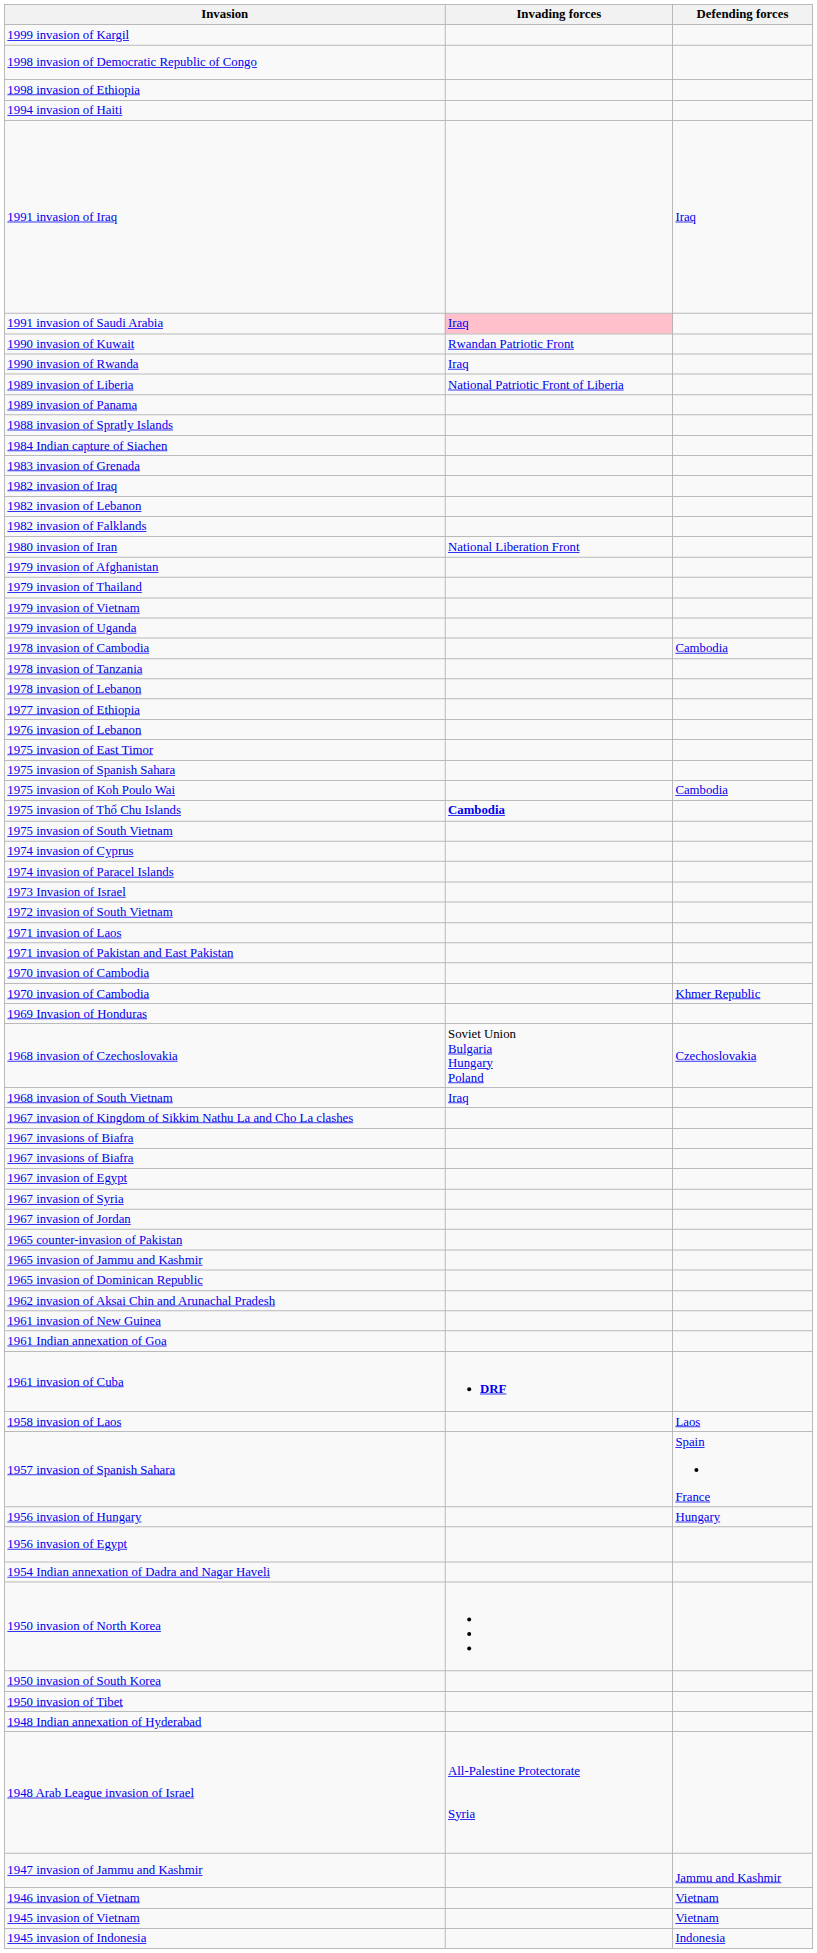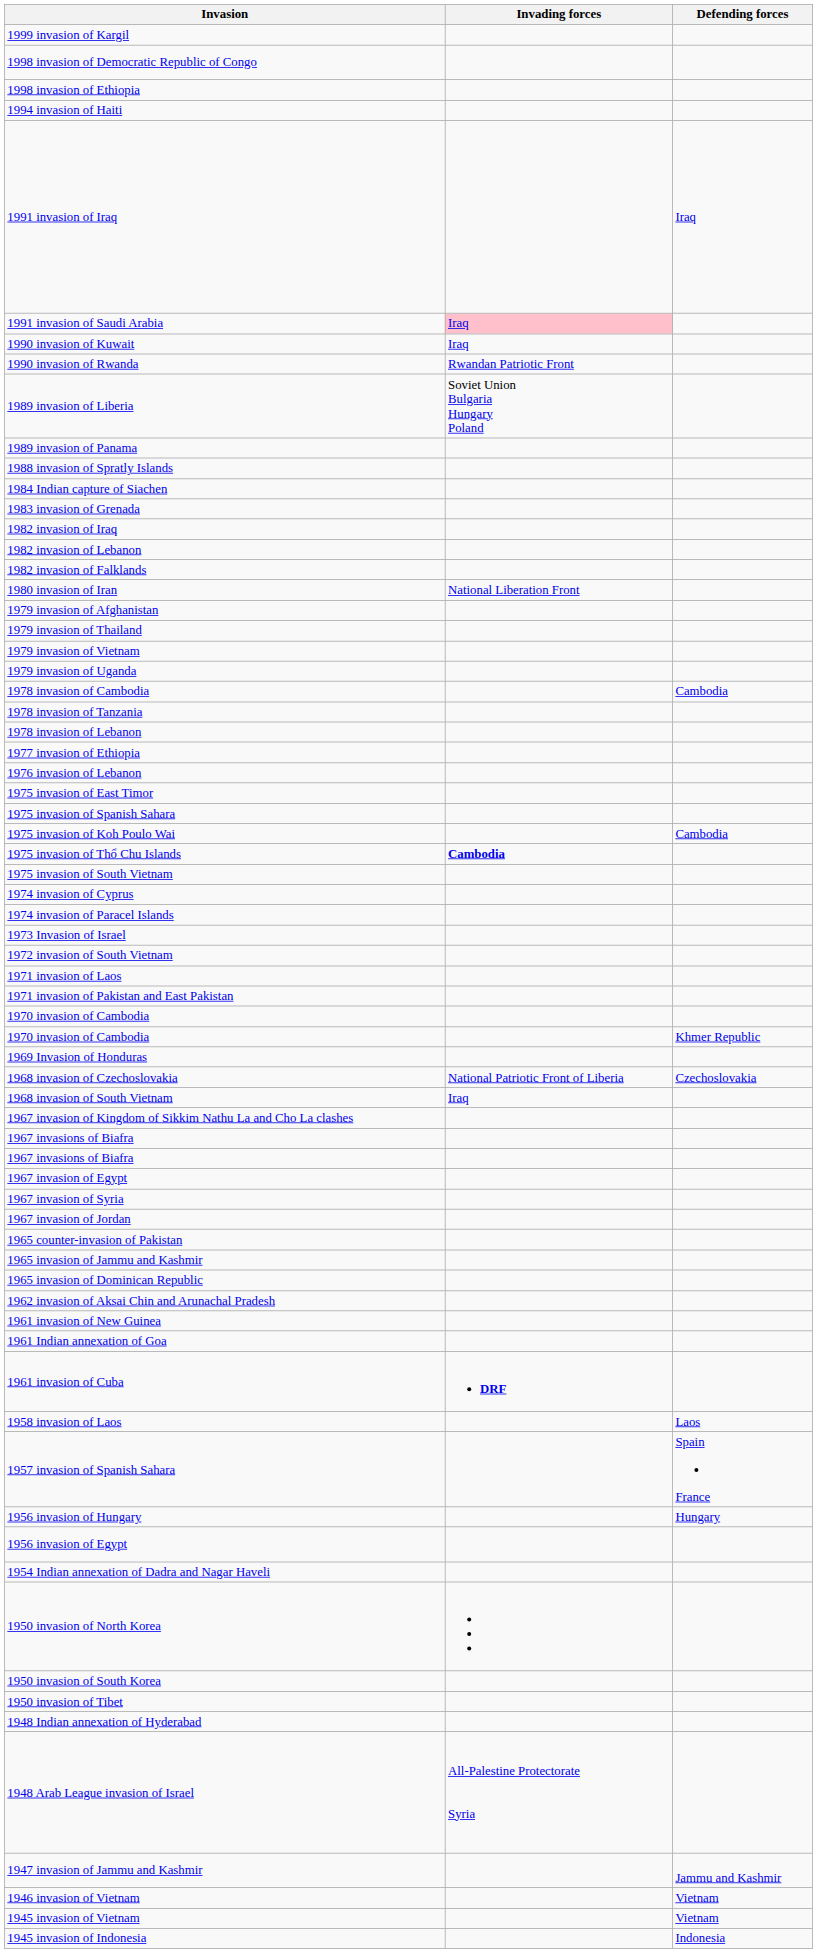1990 invasion of Kuwait | Invading forces: Rwandan Patriotic Front -> Iraq
1990 invasion of Rwanda | Invading forces: Iraq -> Rwandan Patriotic Front
1989 invasion of Liberia | Invading forces: National Patriotic Front of Liberia -> Soviet Union Bulgaria Hungary Poland
1968 invasion of Czechoslovakia | Invading forces: Soviet Union Bulgaria Hungary Poland -> National Patriotic Front of Liberia
